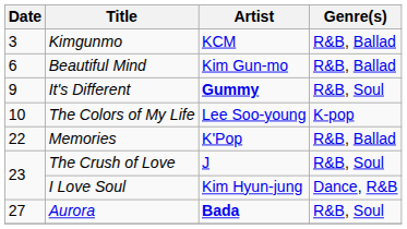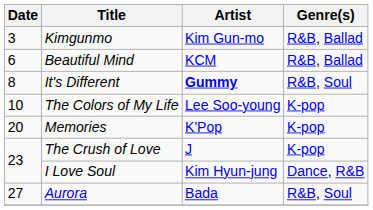Kimgunmo | Artist: KCM -> Kim Gun-mo
Beautiful Mind | Artist: Kim Gun-mo -> KCM
It's Different | Date: 9 -> 8
Memories | Date: 22 -> 20
Memories | Genre(s): R&B, Ballad -> K-pop
The Crush of Love | Genre(s): R&B, Soul -> K-pop
Aurora | Artist: bold -> normal
